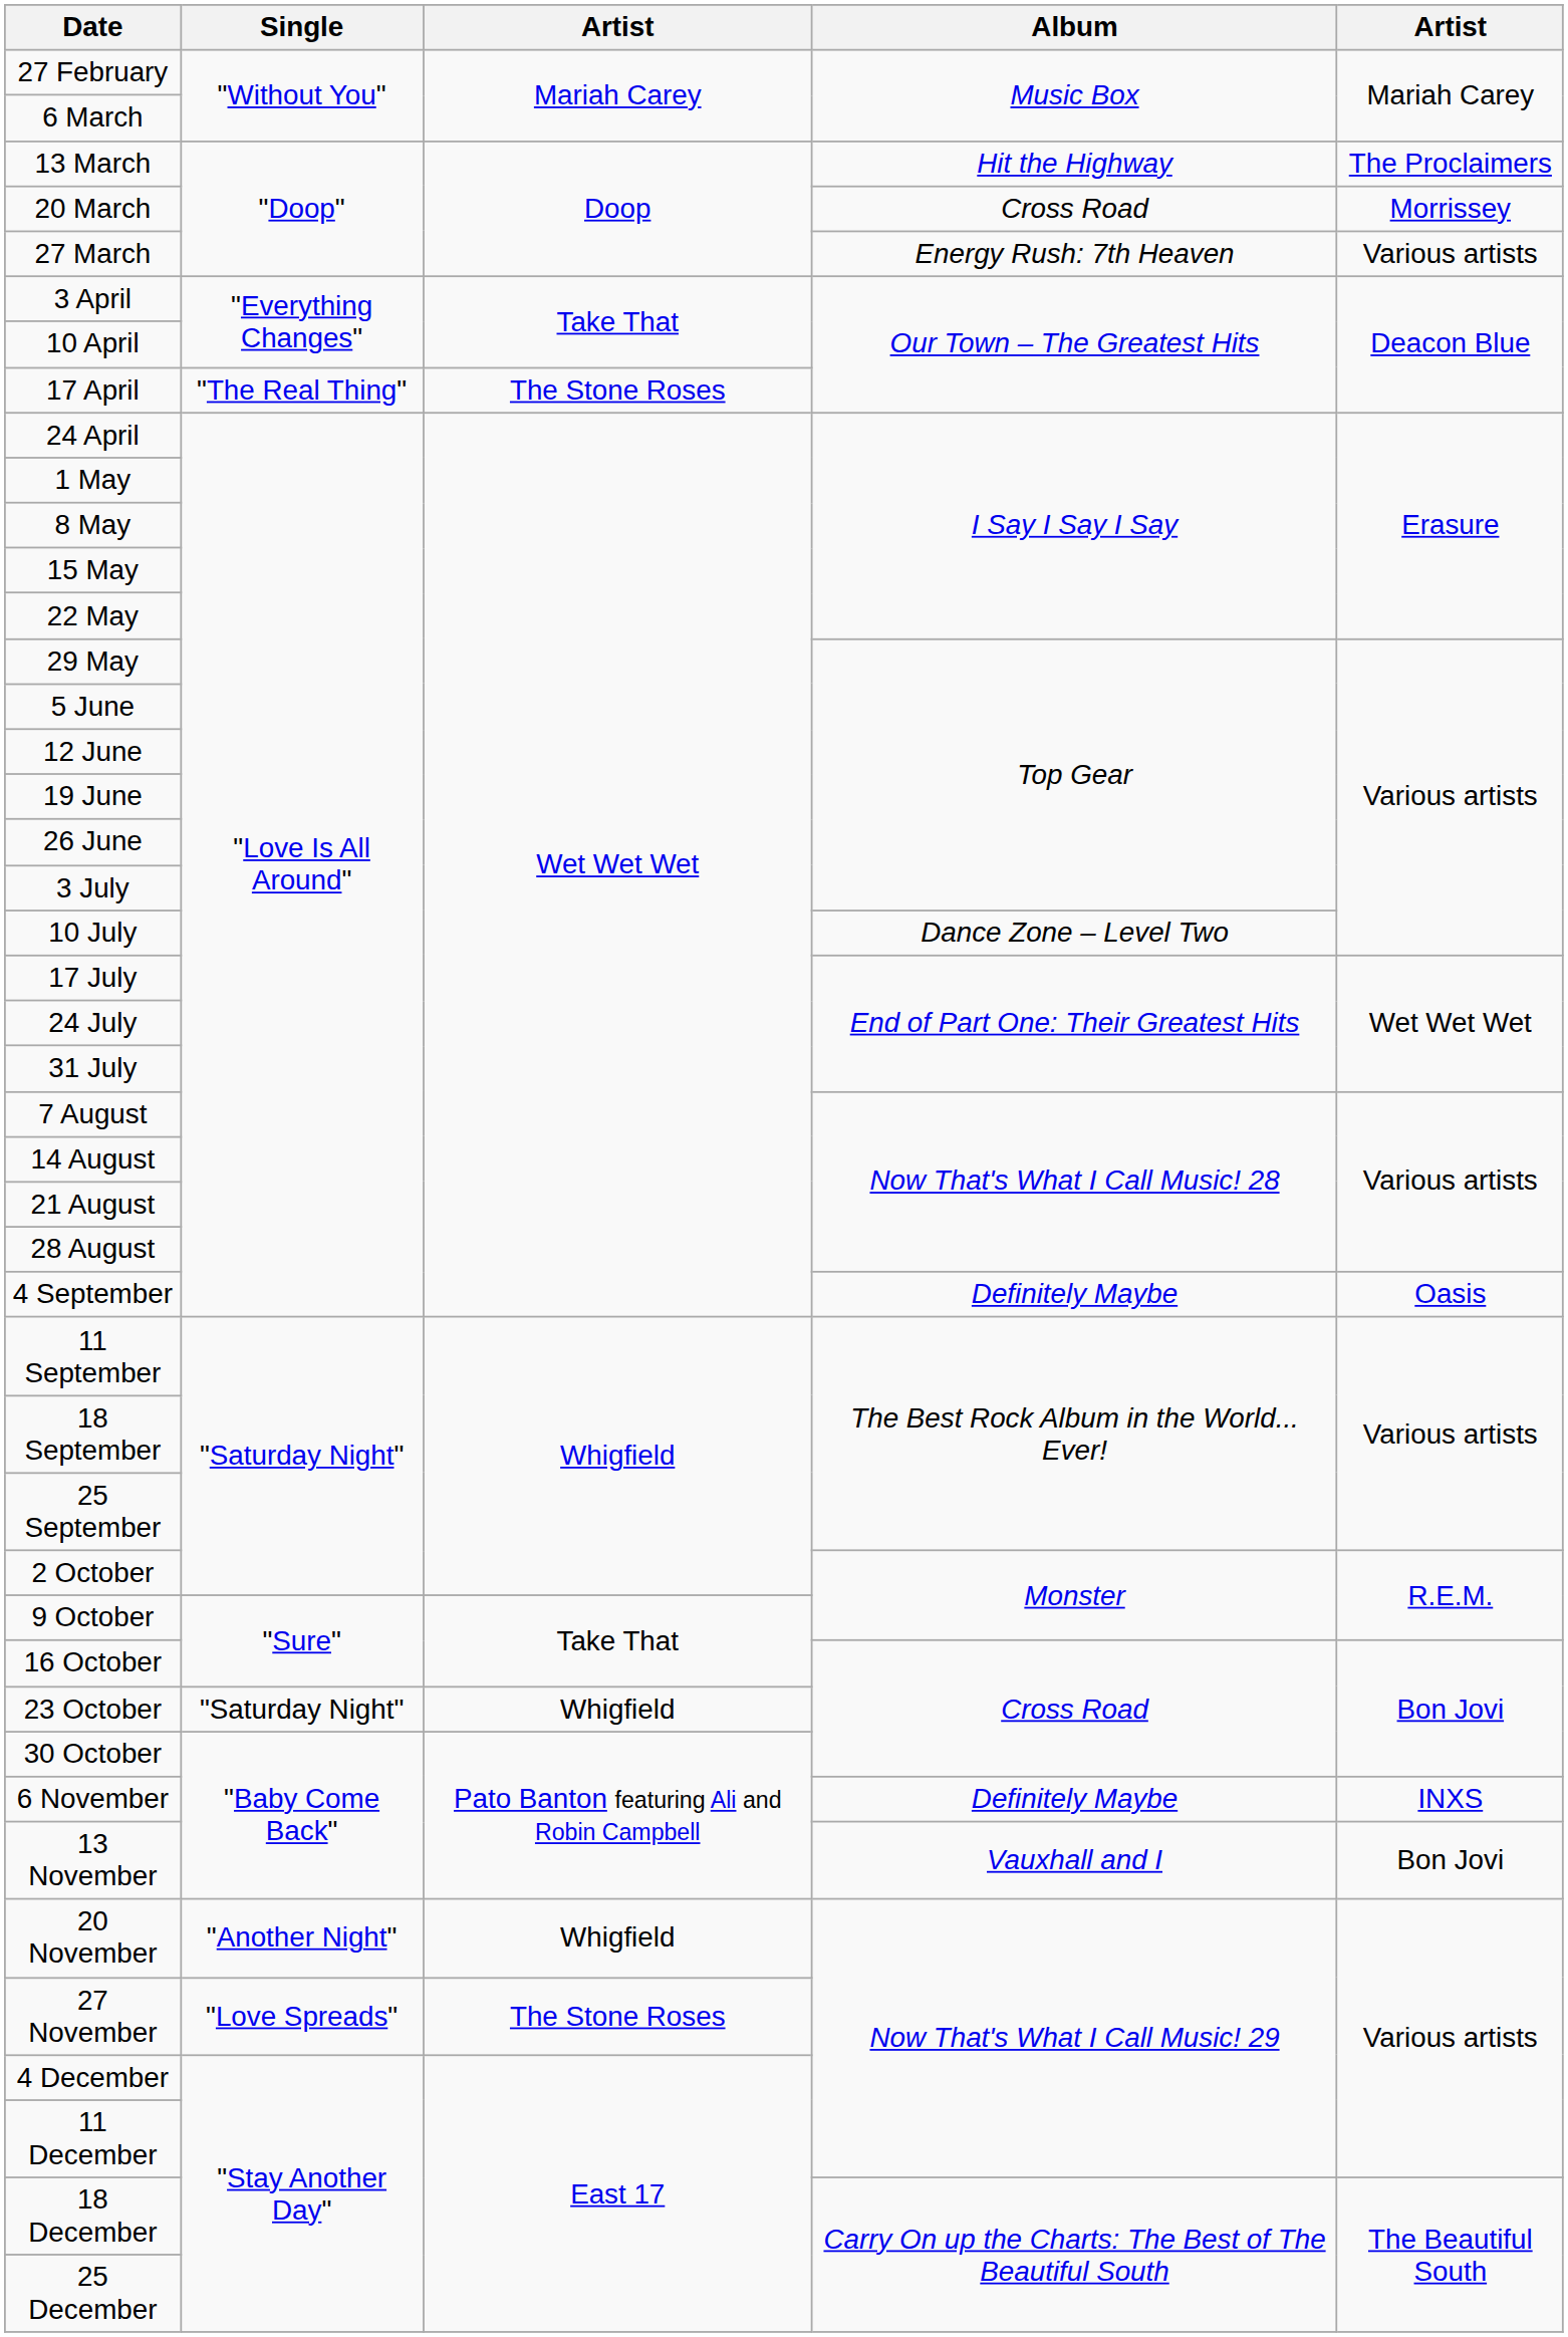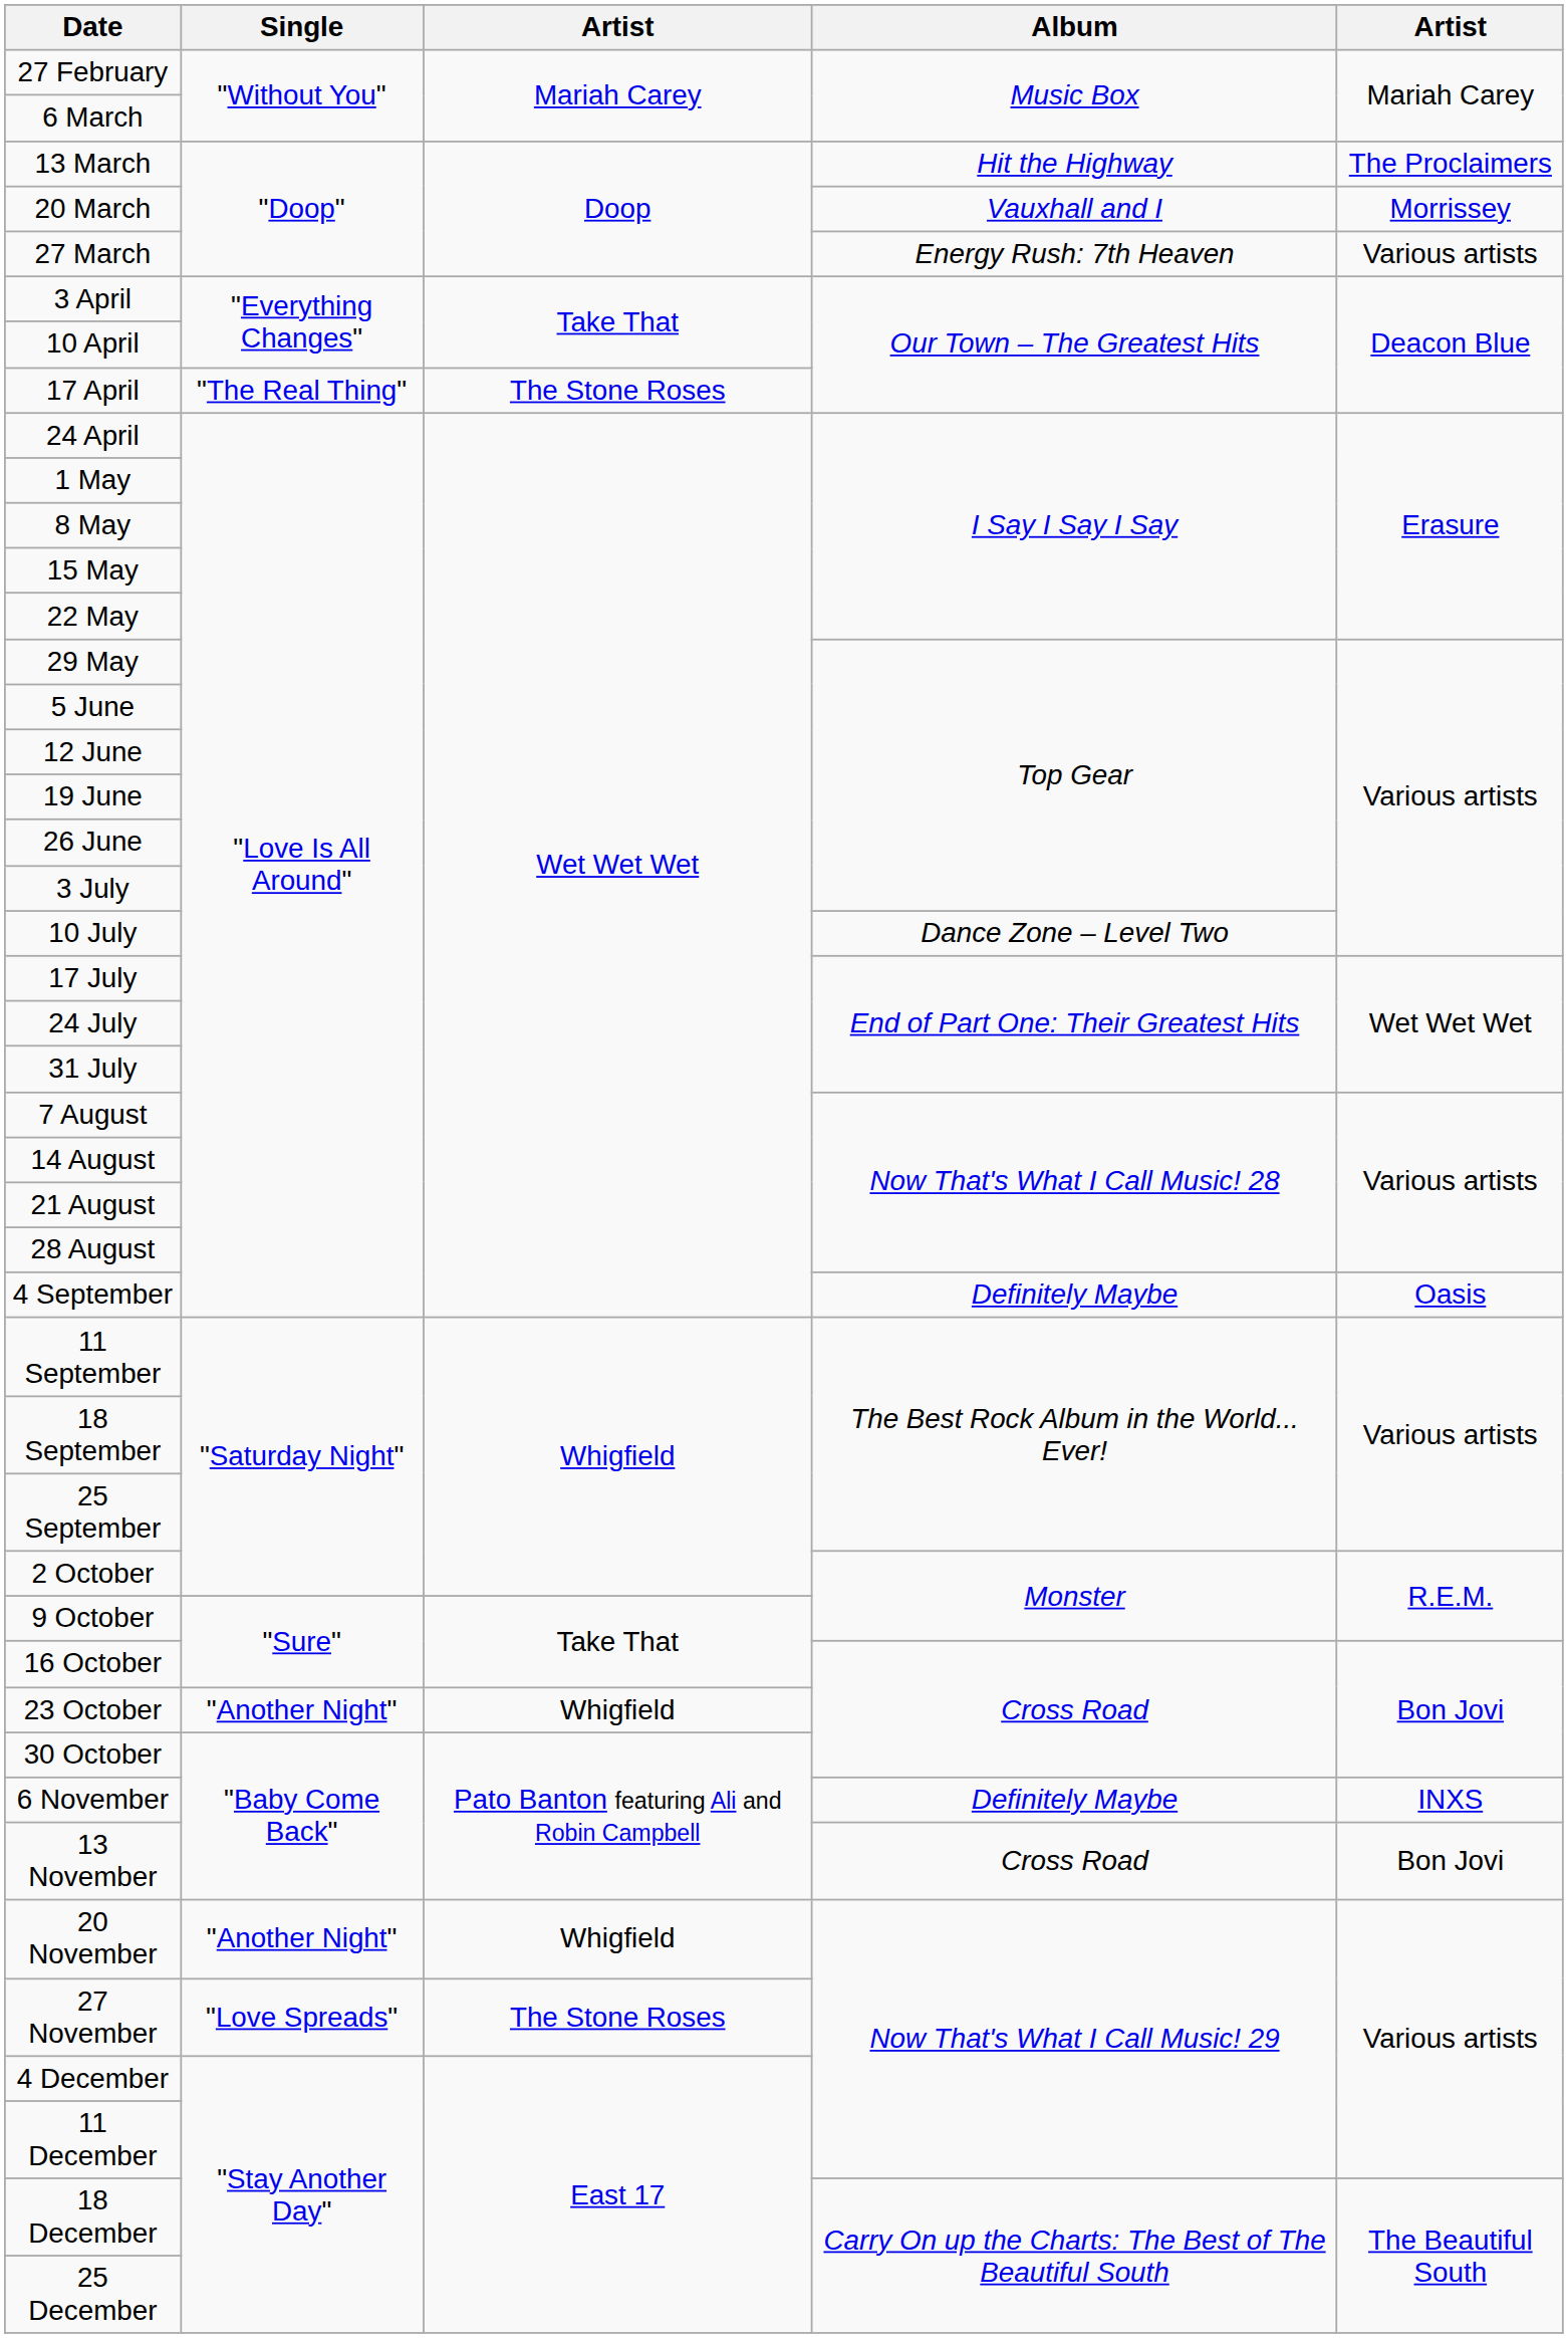20 March | Album: Cross Road -> Vauxhall and I
23 October | Single: "Saturday Night" -> "Another Night"
13 November | Album: Vauxhall and I -> Cross Road
